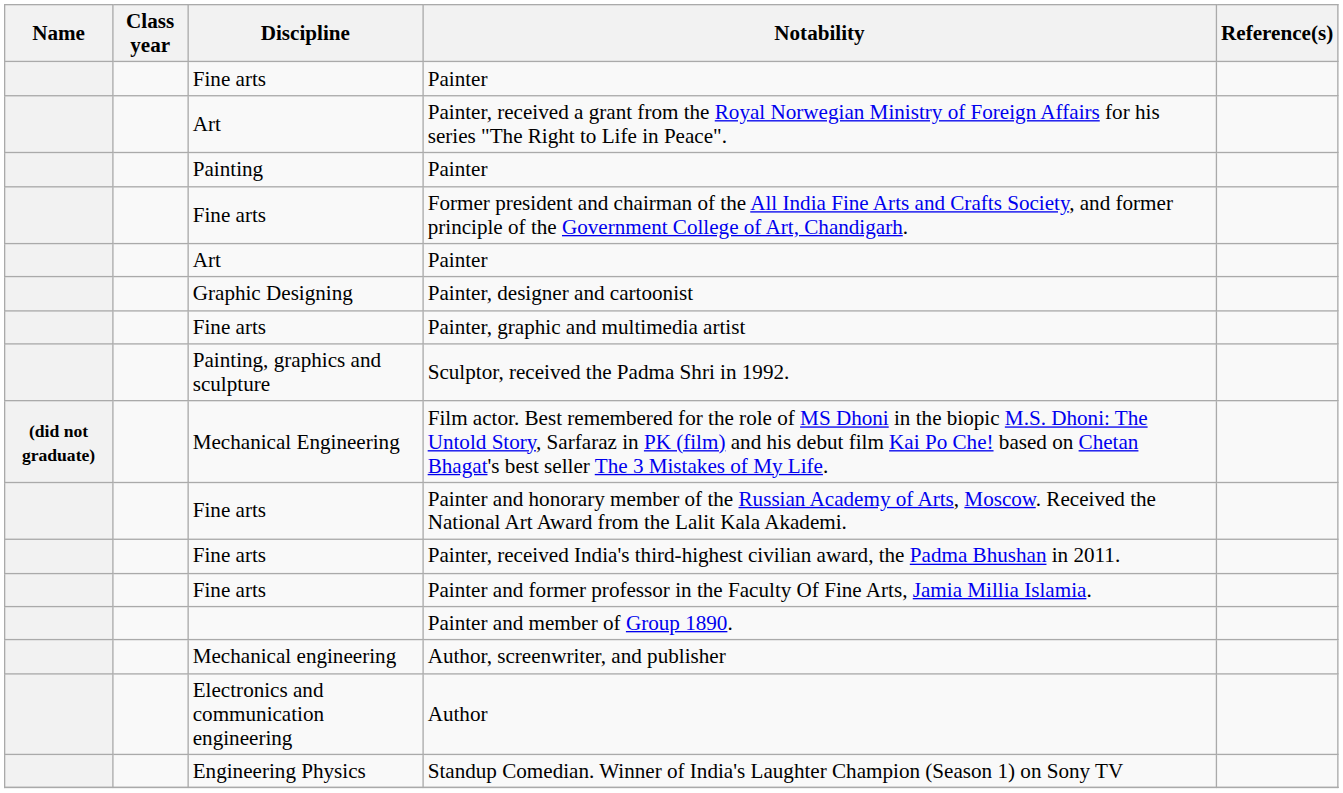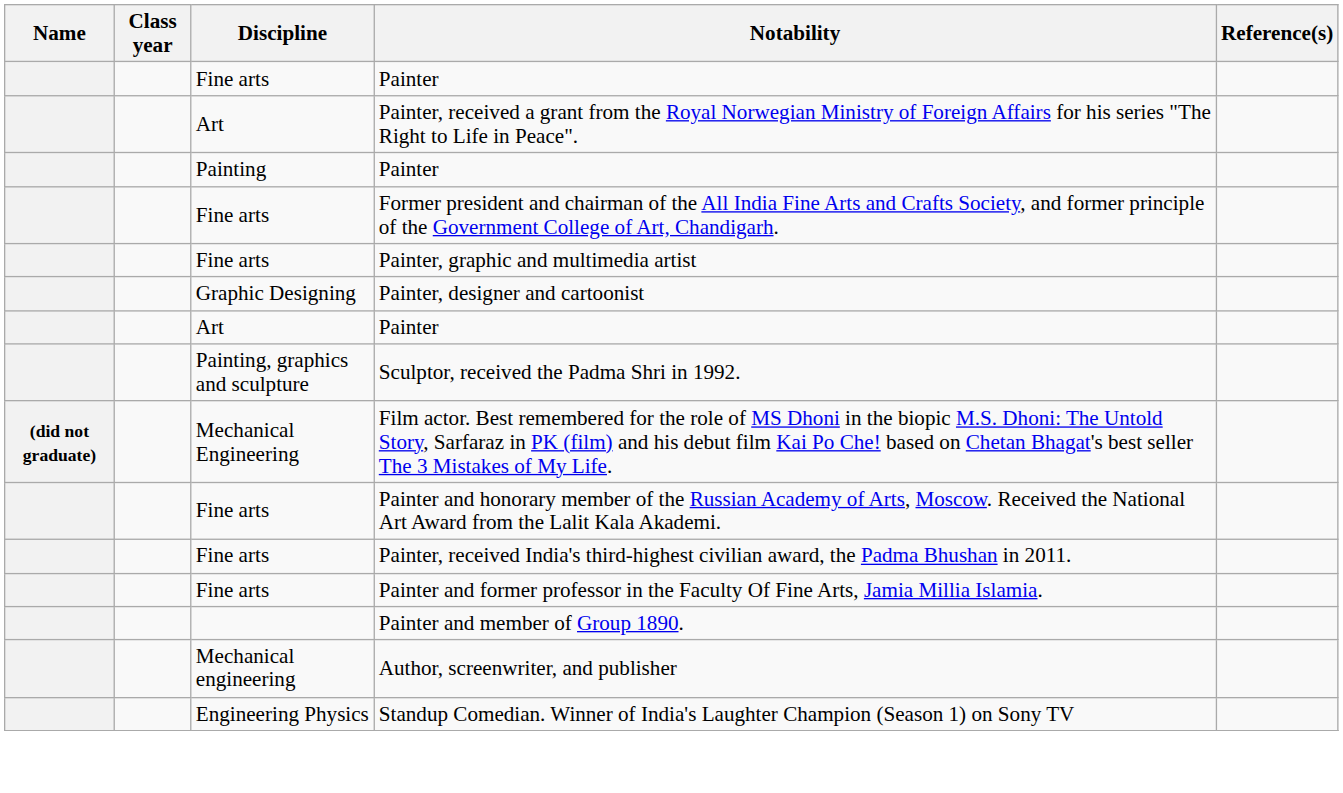rows swapped: Art / Painter <-> Painter, graphic and multimedia artist
- row: Electronics and communication engineering | Author
